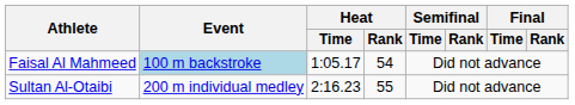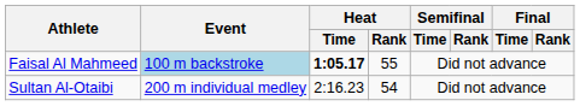Faisal Al Mahmeed | Heat / Time: normal -> bold
Faisal Al Mahmeed | Heat / Rank: 54 -> 55
Sultan Al-Otaibi | Heat / Rank: 55 -> 54
